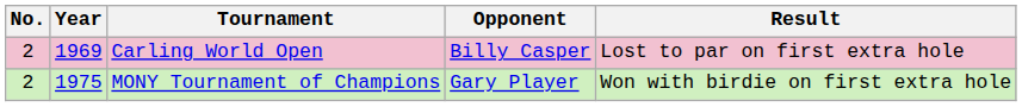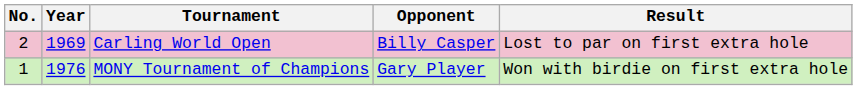MONY Tournament of Champions | No.: 2 -> 1
MONY Tournament of Champions | Year: 1975 -> 1976
